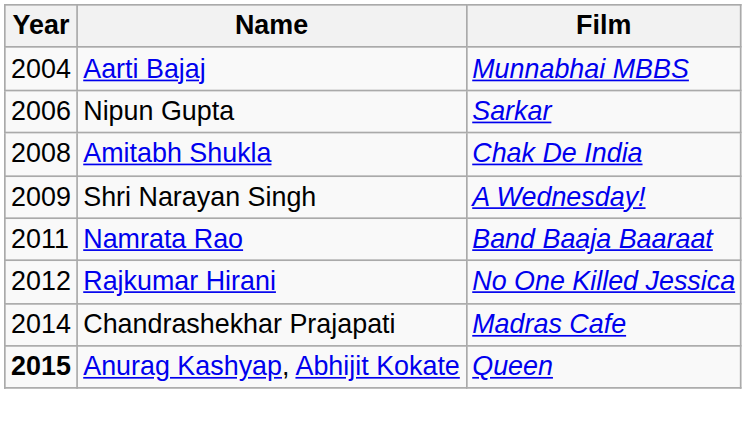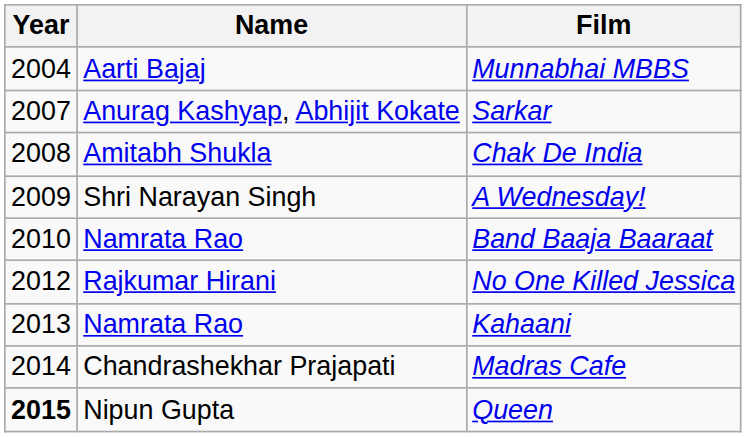Sarkar | Year: 2006 -> 2007
Sarkar | Name: Nipun Gupta -> Anurag Kashyap, Abhijit Kokate
Band Baaja Baaraat | Year: 2011 -> 2010
+ row: 2013 | Namrata Rao | Kahaani
Queen | Name: Anurag Kashyap, Abhijit Kokate -> Nipun Gupta
